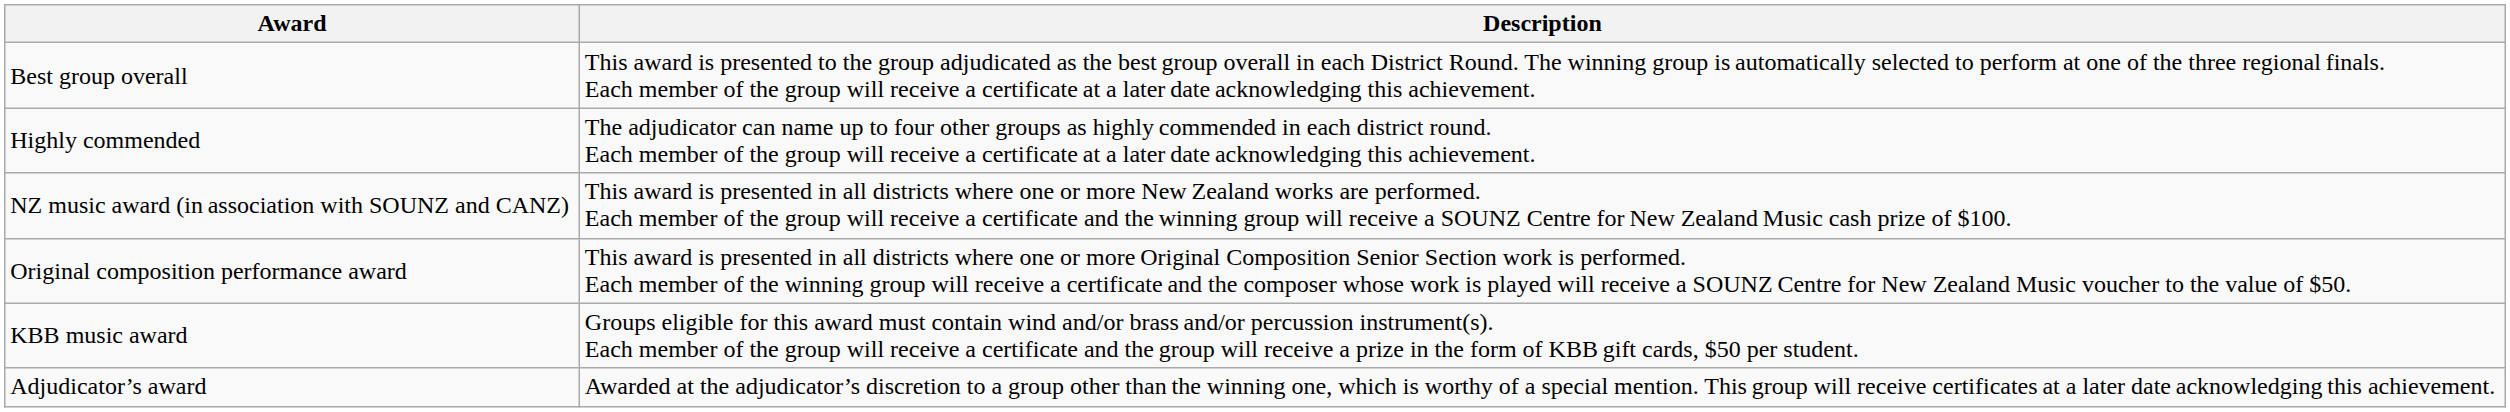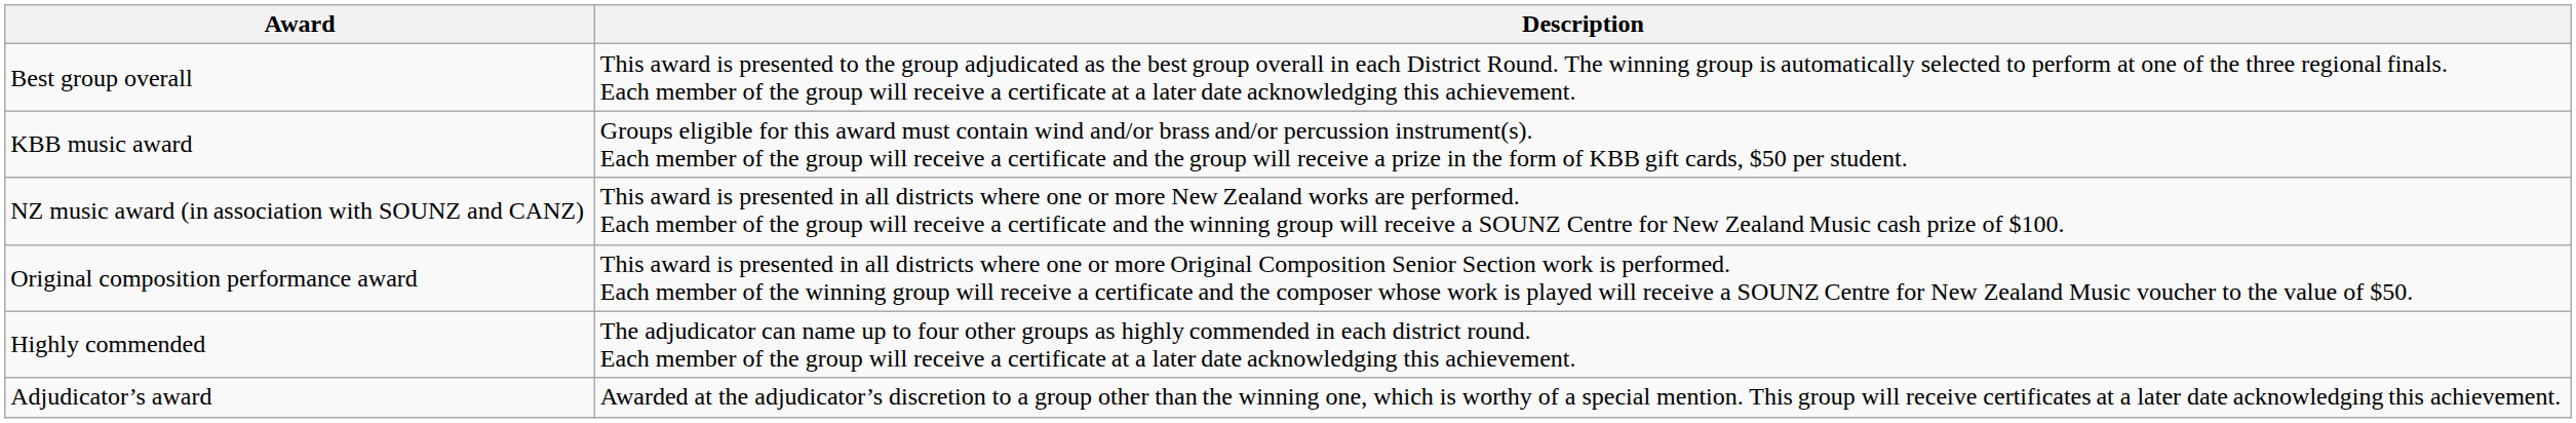rows swapped: Highly commended <-> KBB music award
